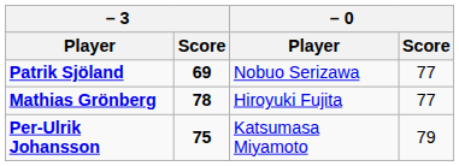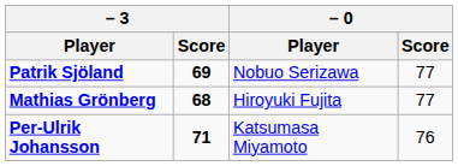Mathias Grönberg | – 3 / Score: 78 -> 68
Per-Ulrik Johansson | – 3 / Score: 75 -> 71
Per-Ulrik Johansson | – 0 / Score: 79 -> 76
